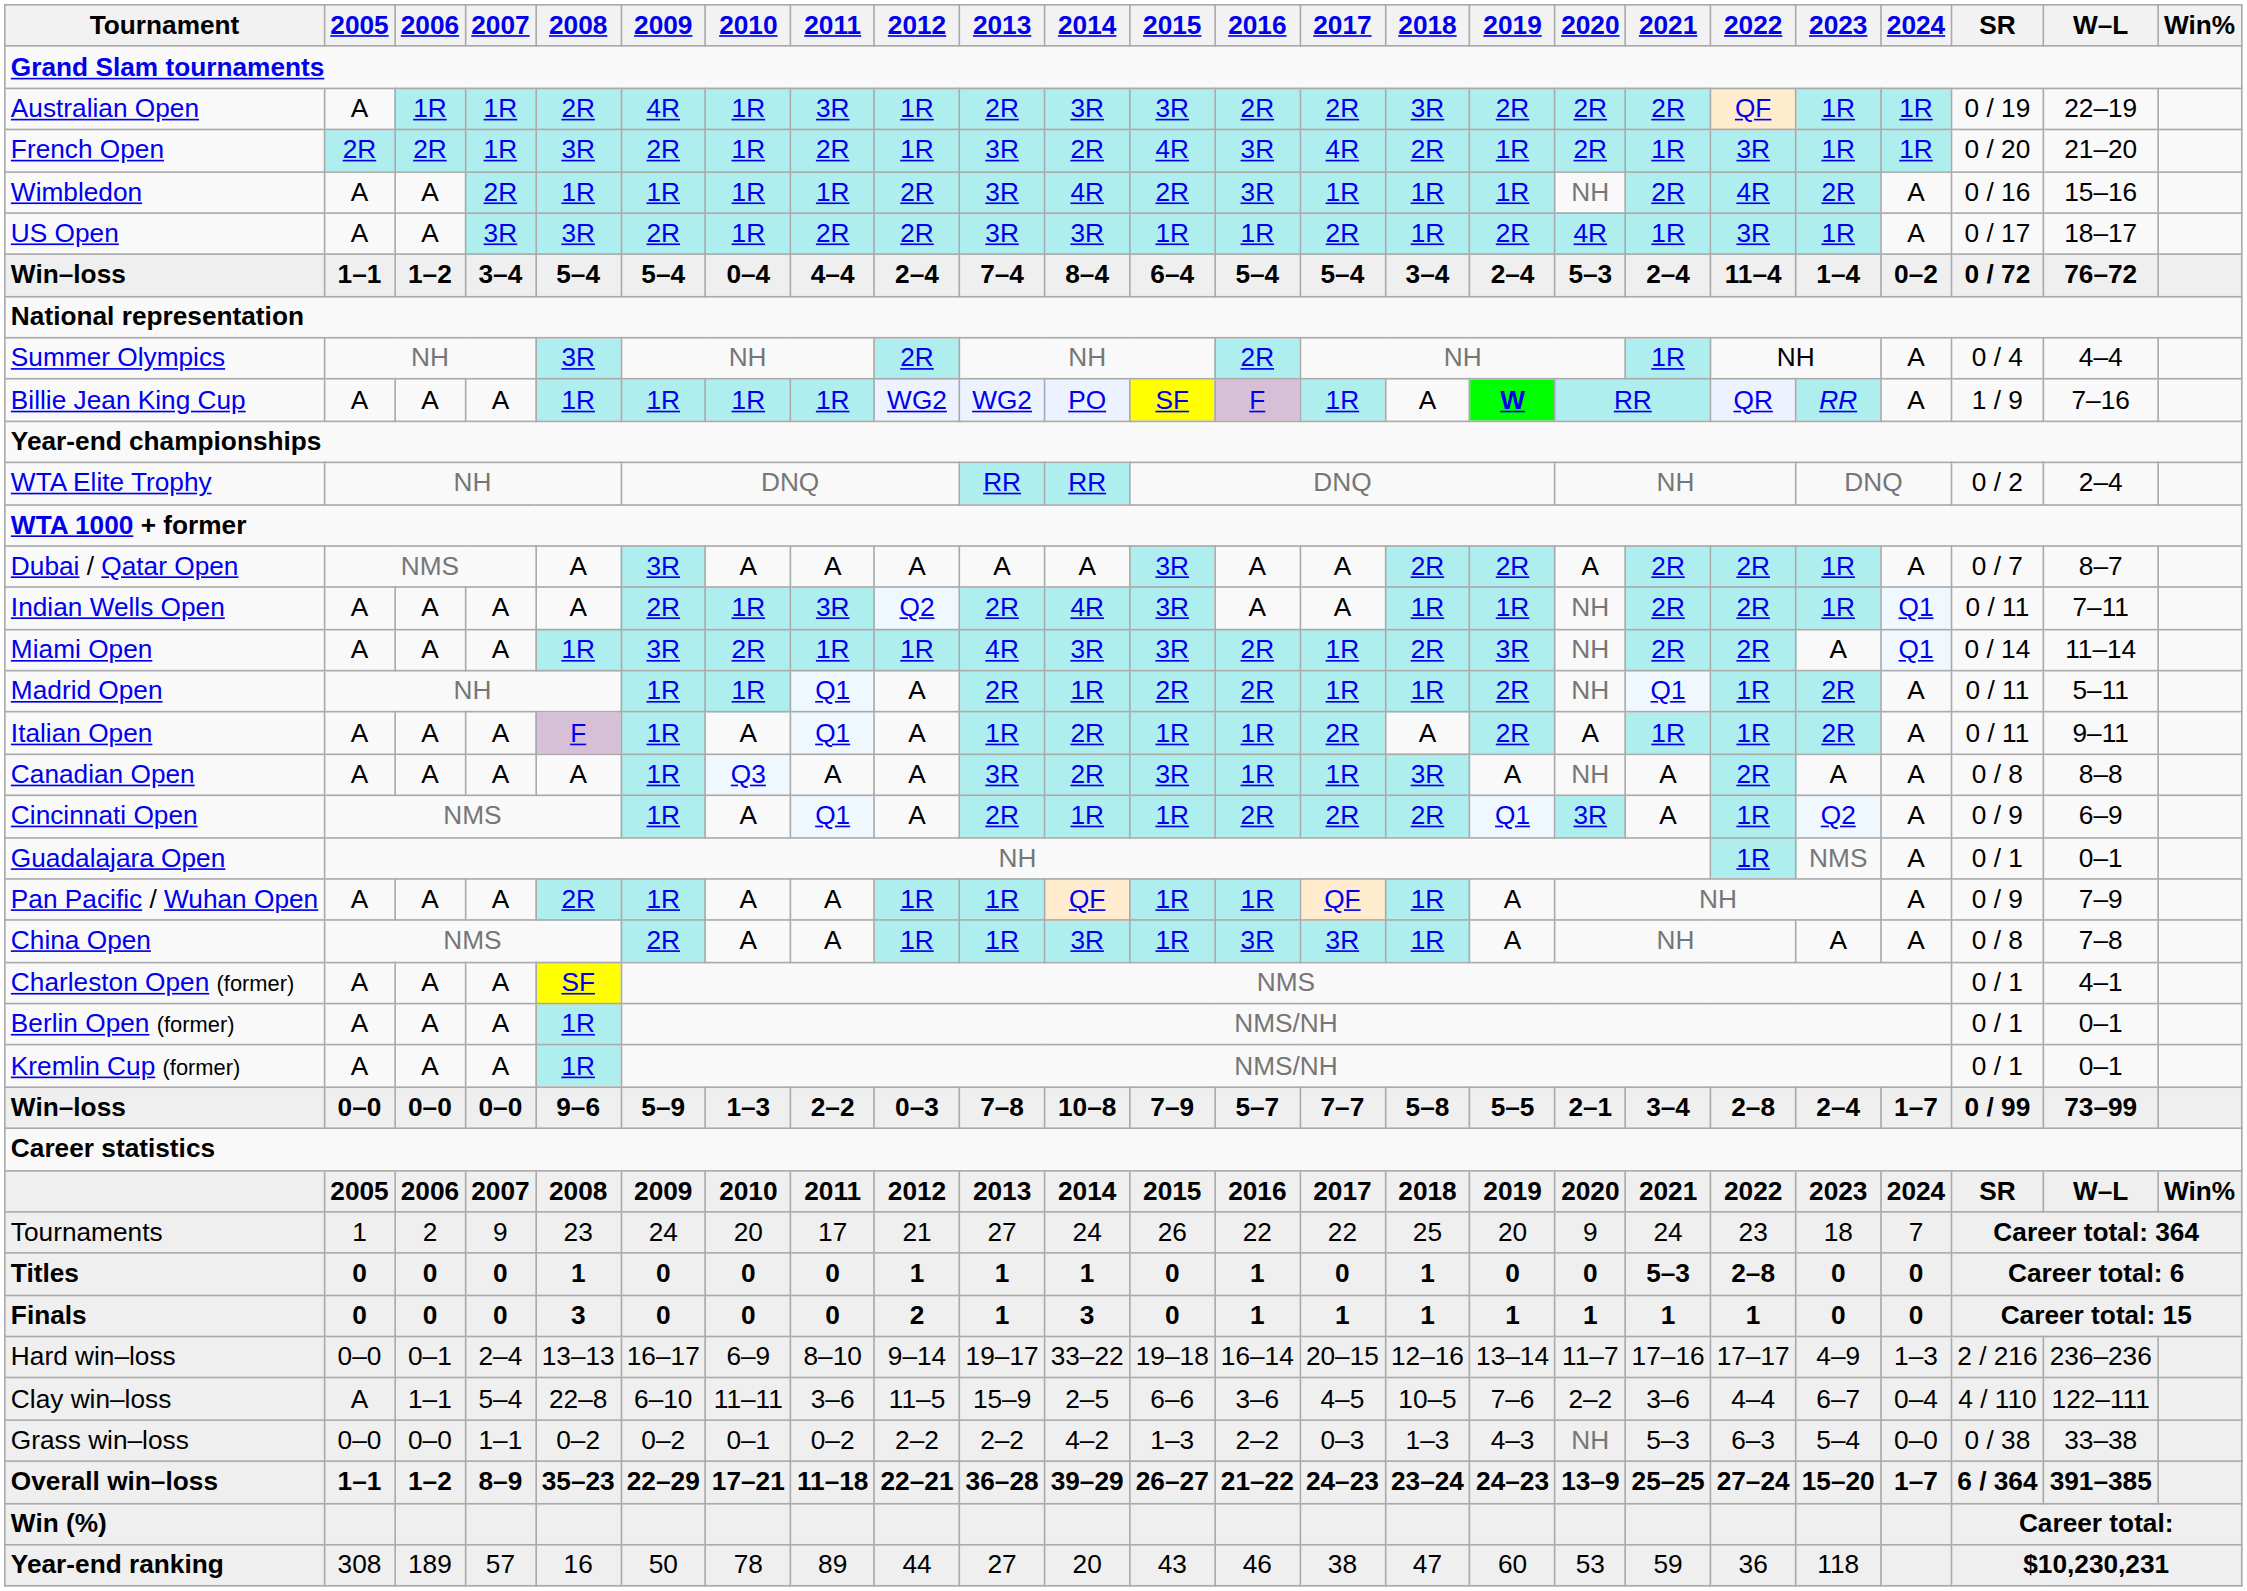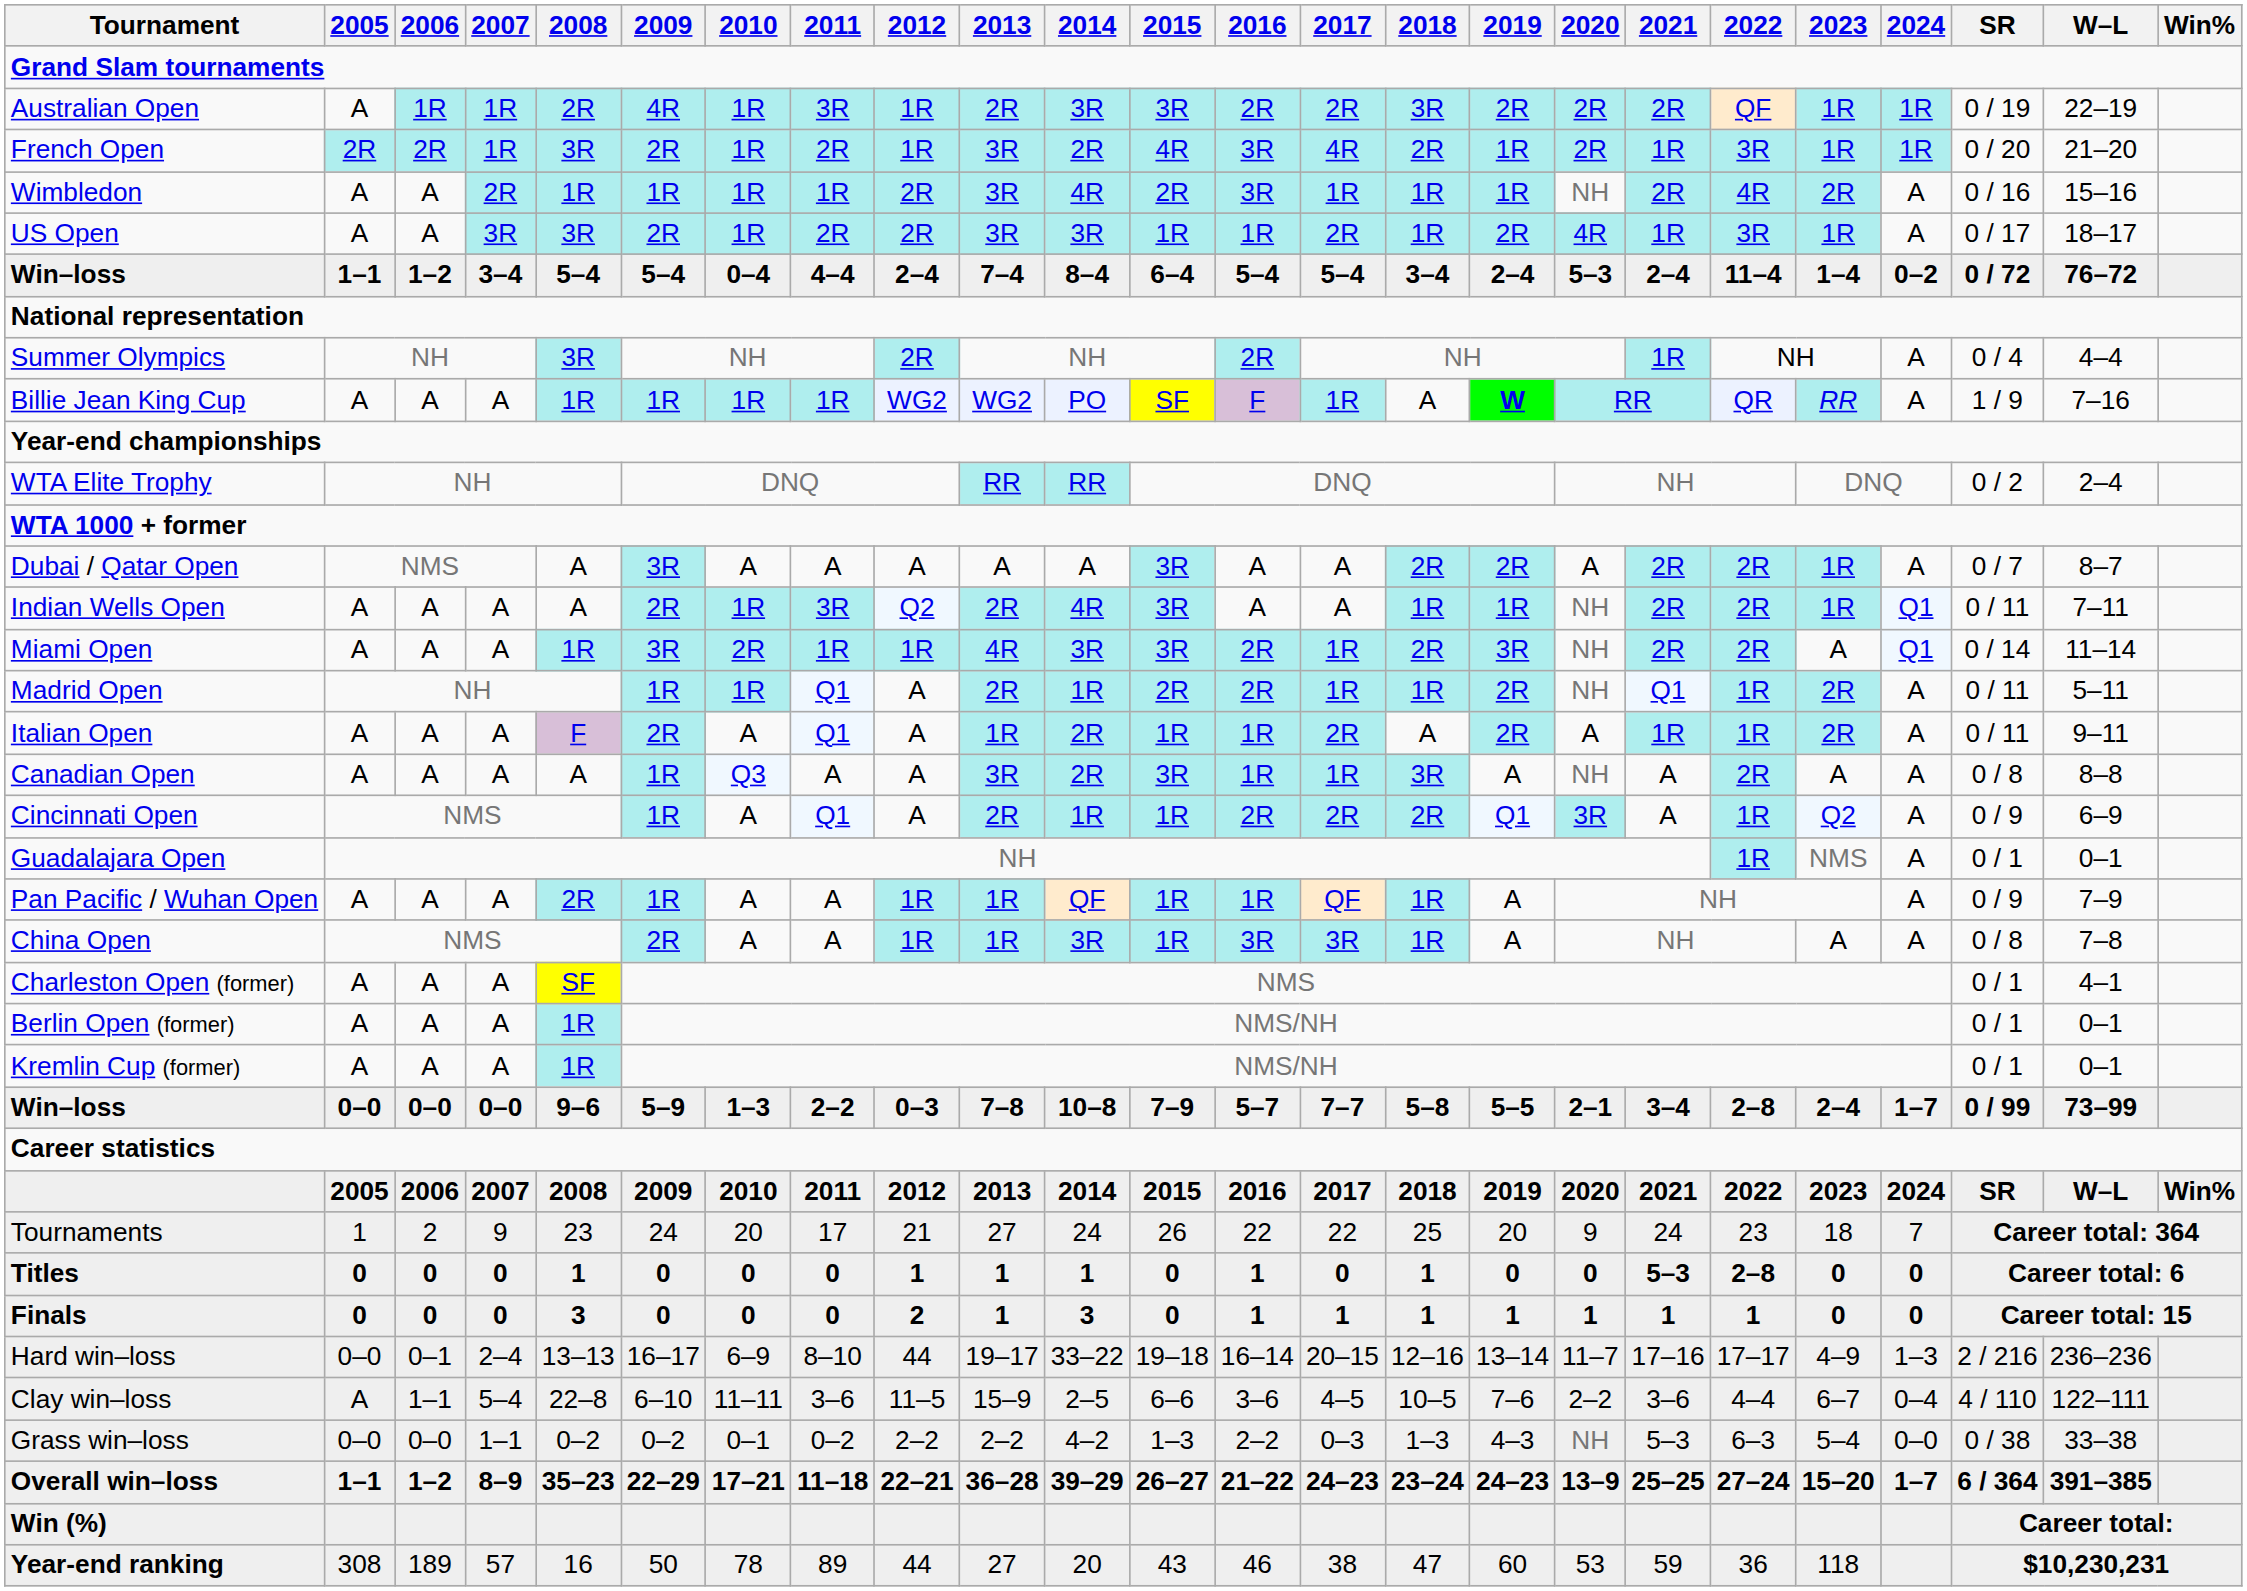Italian Open | 2009: 1R -> 2R
Hard win–loss | 2012: 9–14 -> 44
